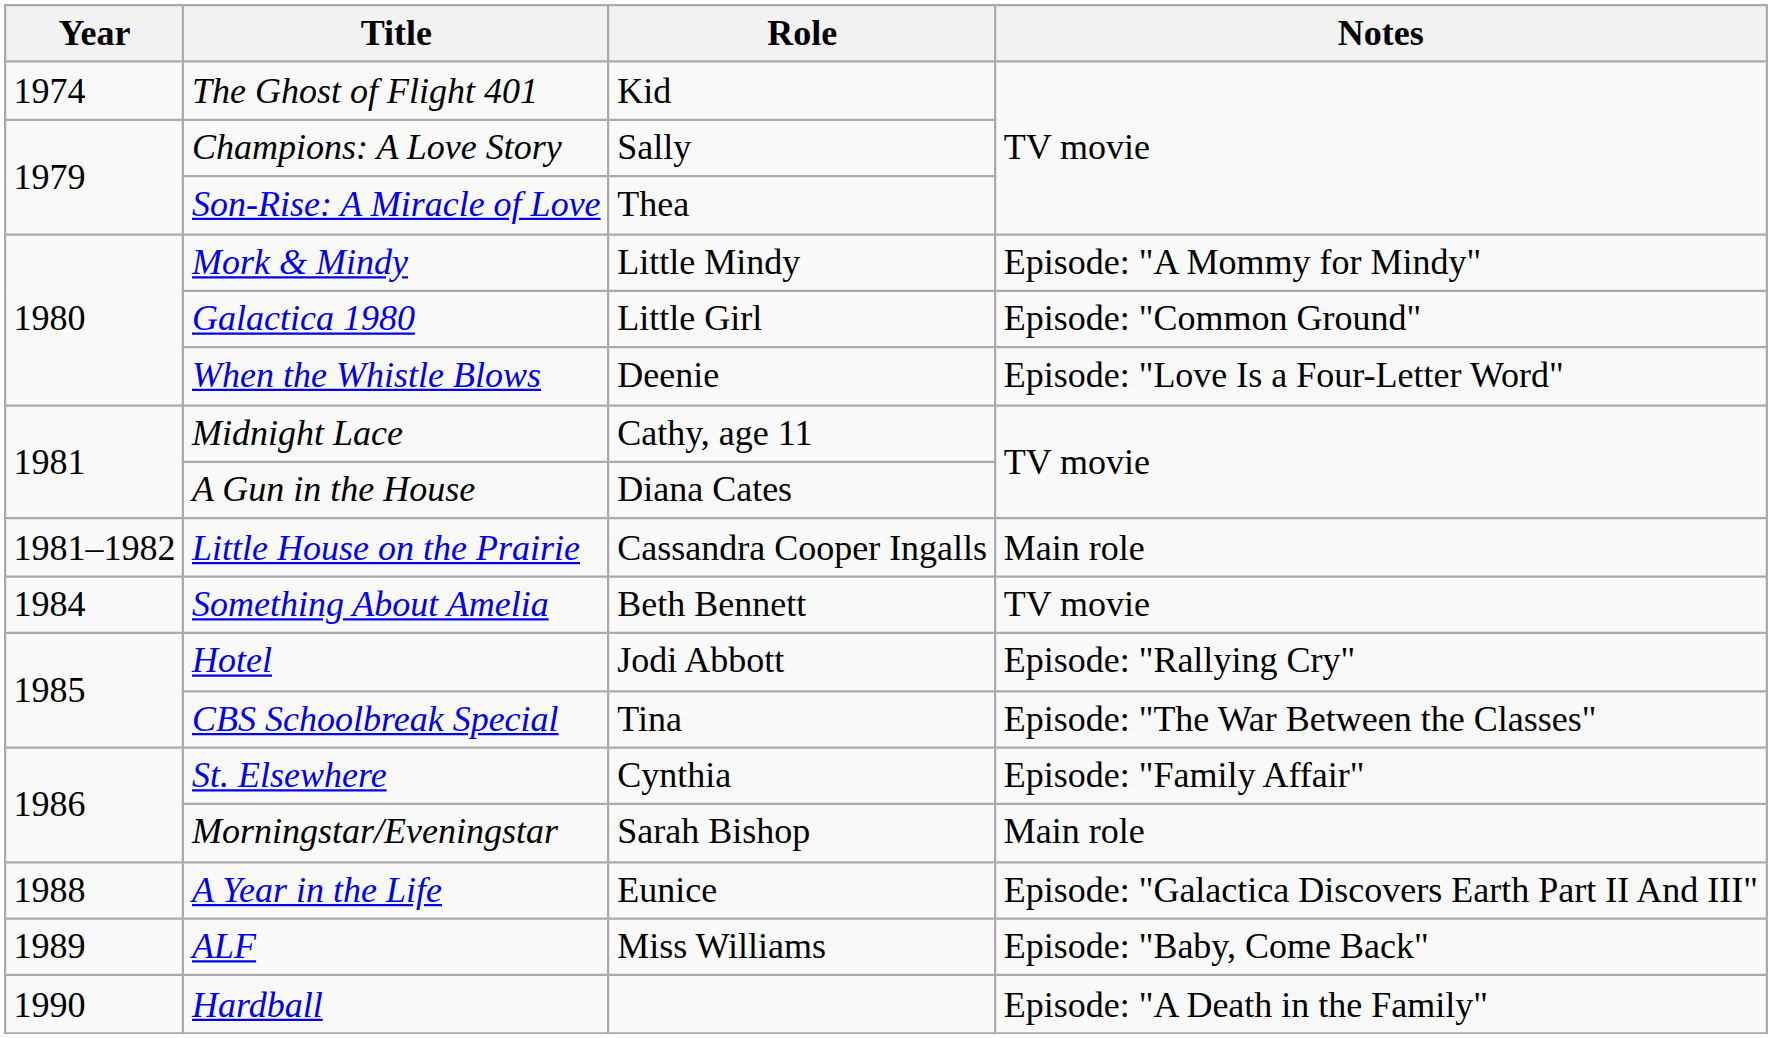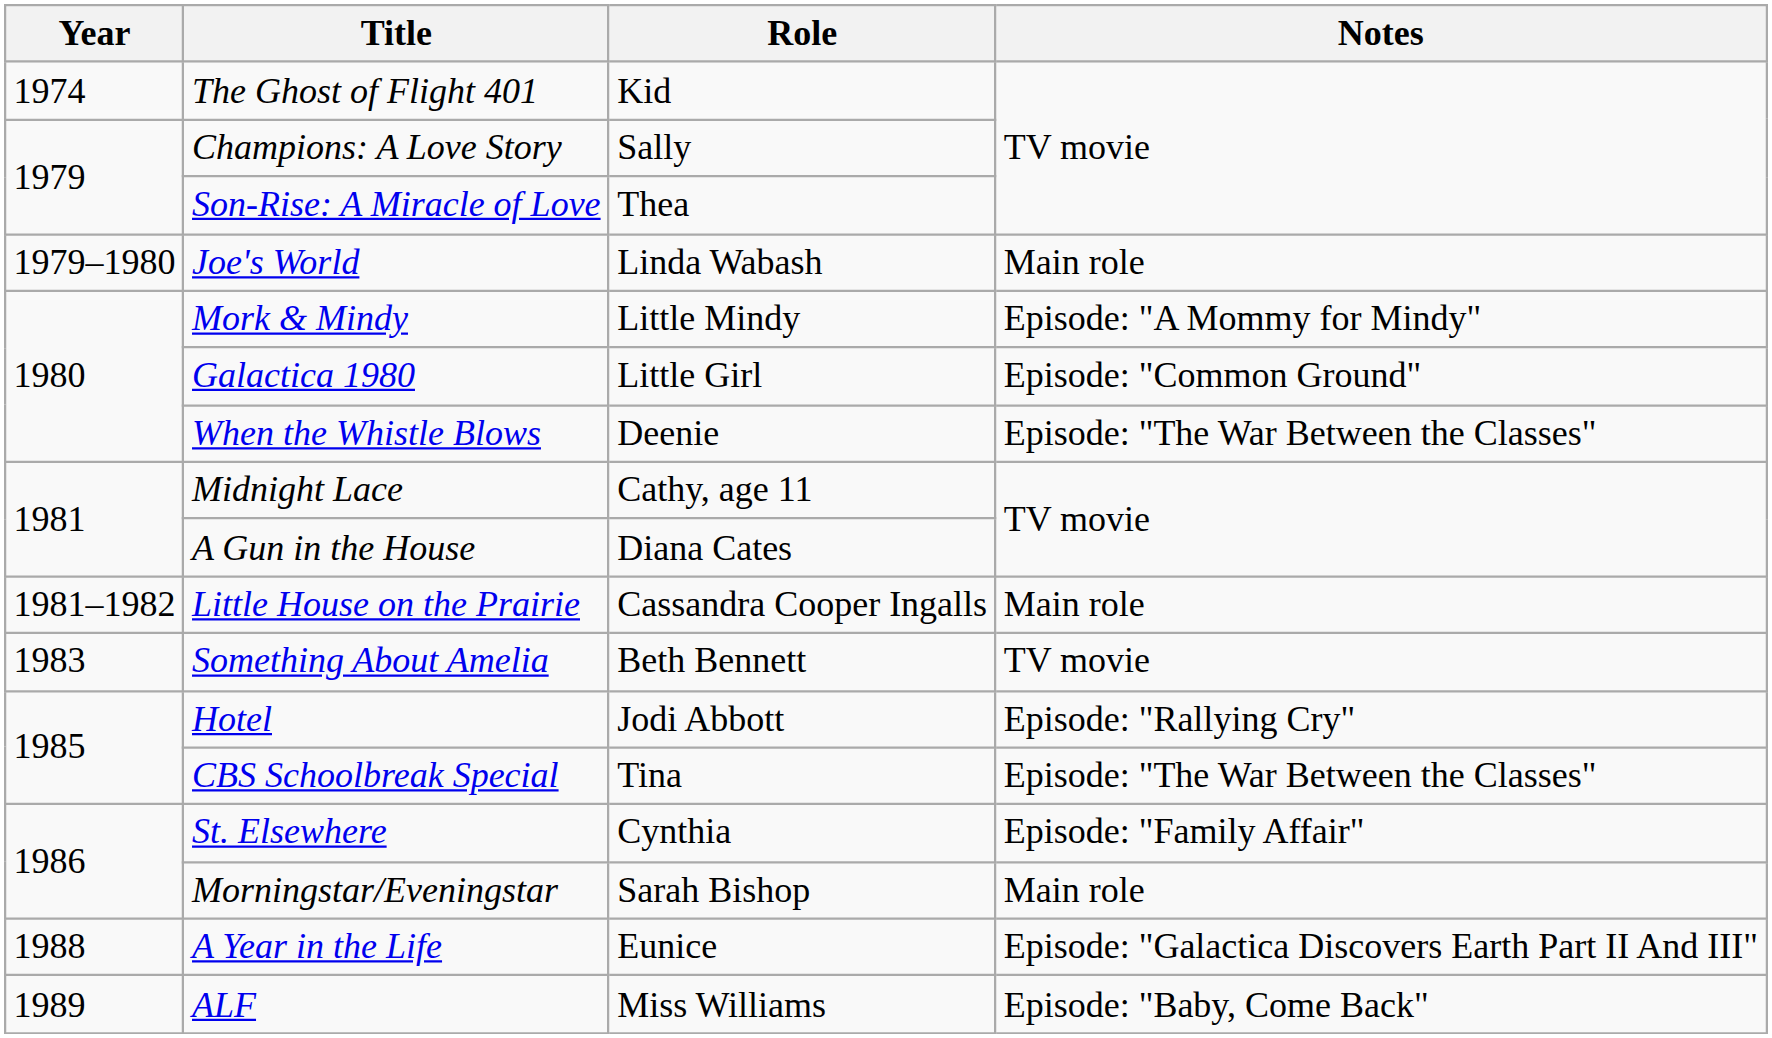+ row: 1979–1980 | Joe's World | Linda Wabash | Main role
When the Whistle Blows | Notes: Episode: "Love Is a Four-Letter Word" -> Episode: "The War Between the Classes"
Something About Amelia | Year: 1984 -> 1983
- row: 1990 | Hardball | Episode: "A Death in the Family"
